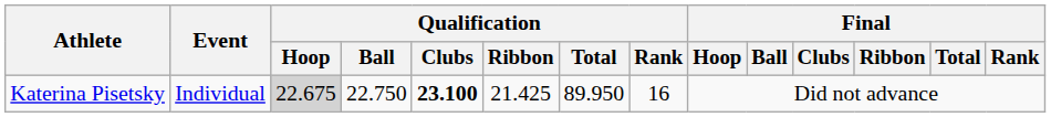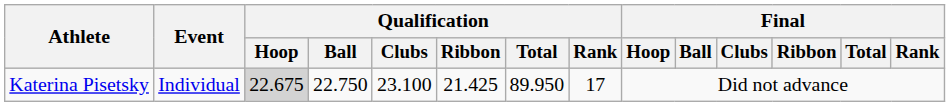Katerina Pisetsky | Qualification / Clubs: bold -> normal
Katerina Pisetsky | Qualification / Rank: 16 -> 17
